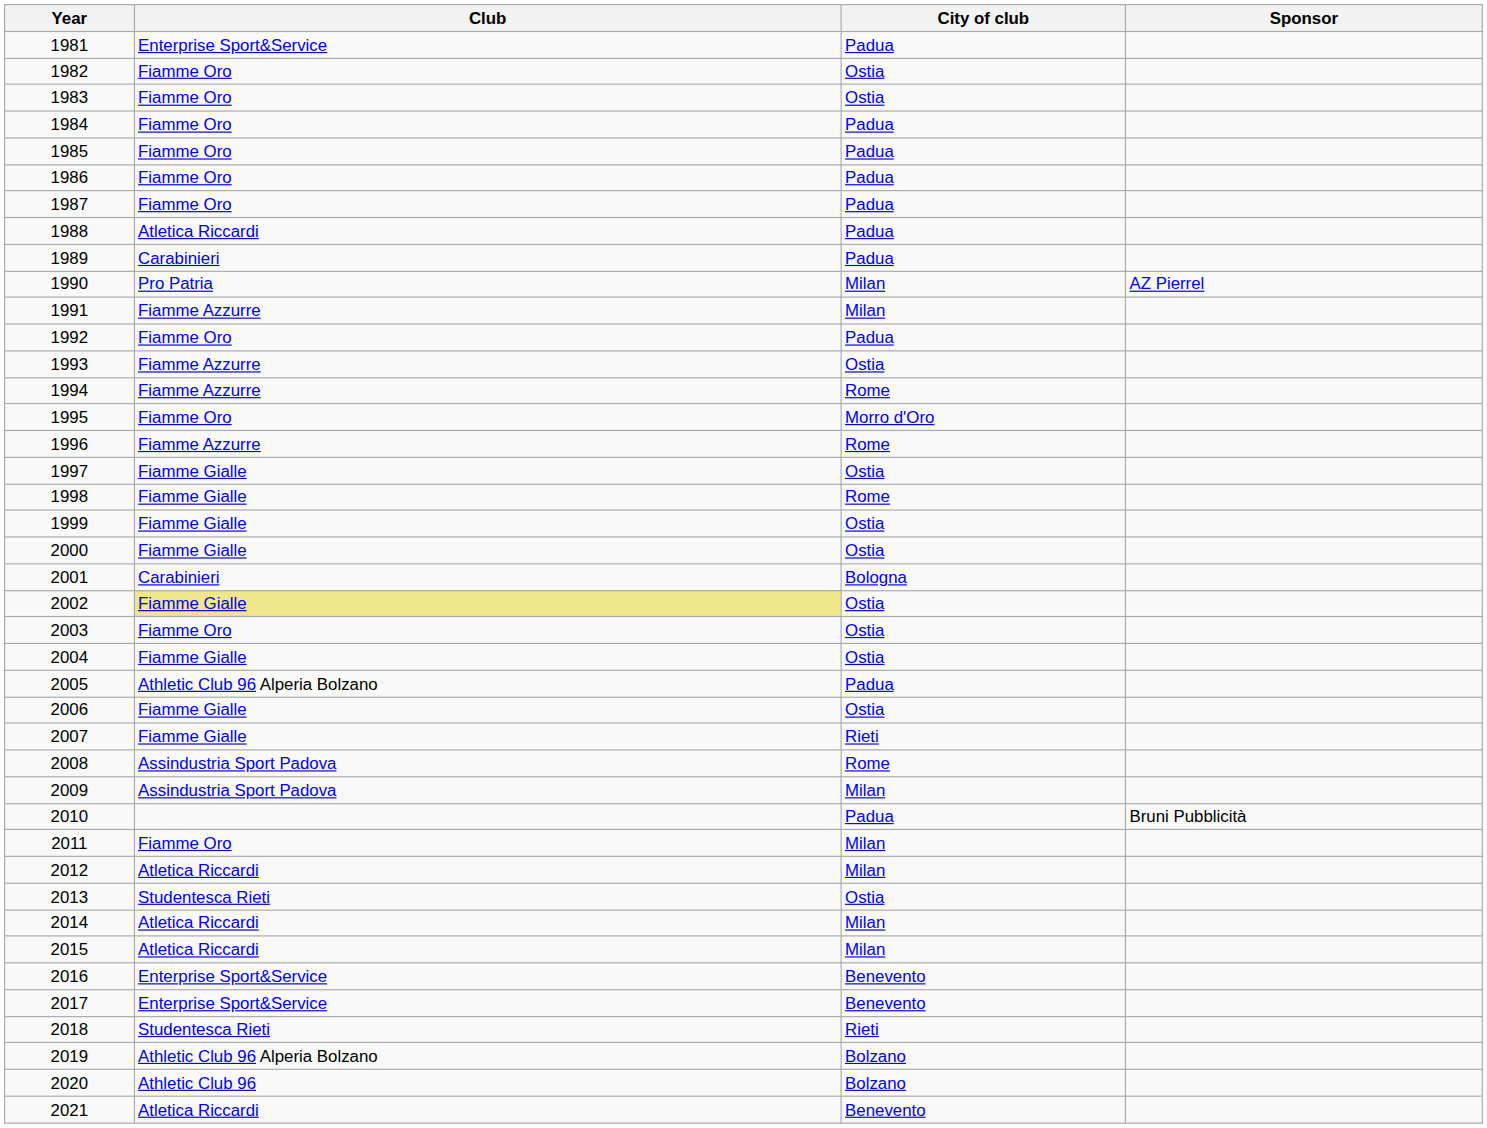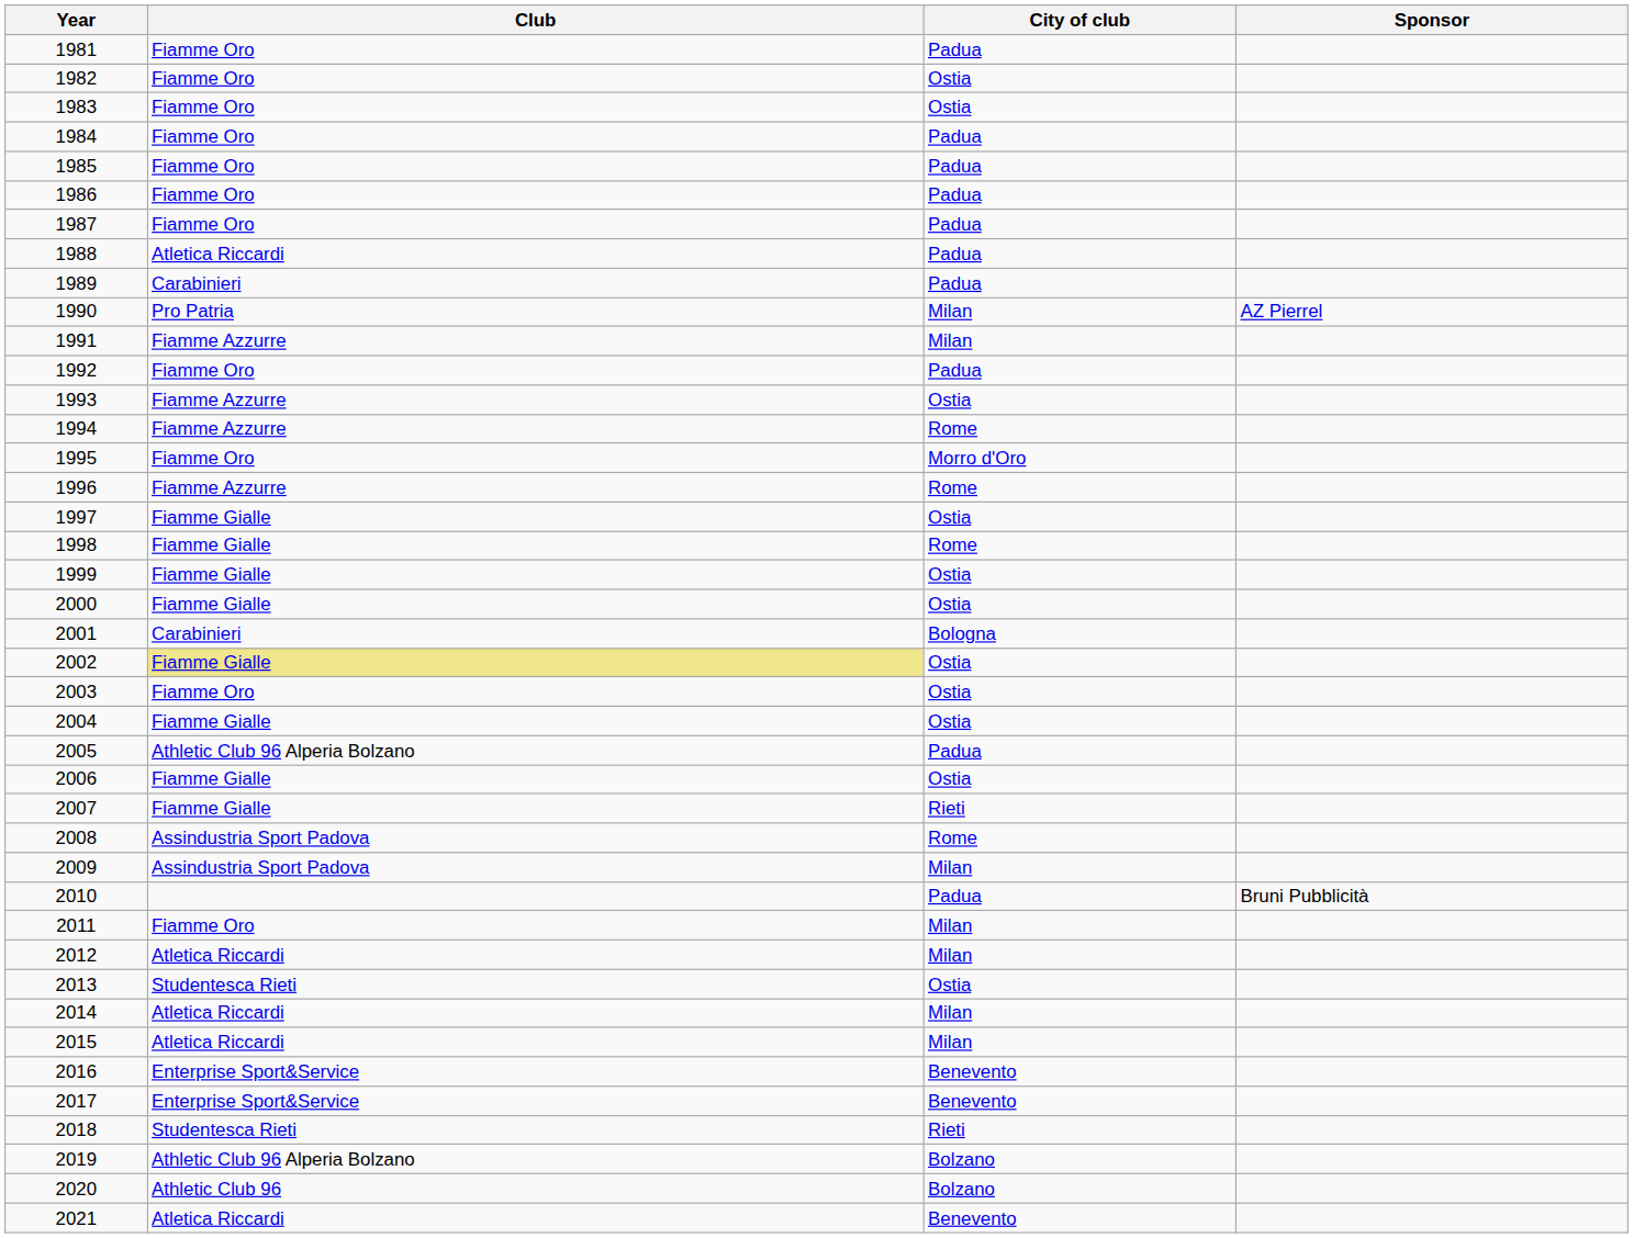1981 | Club: Enterprise Sport&Service -> Fiamme Oro
